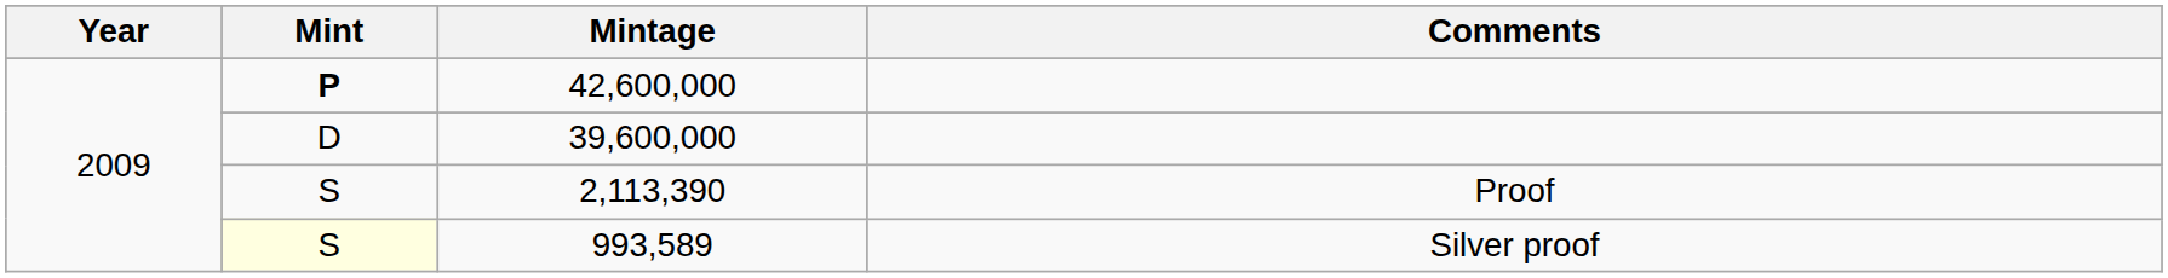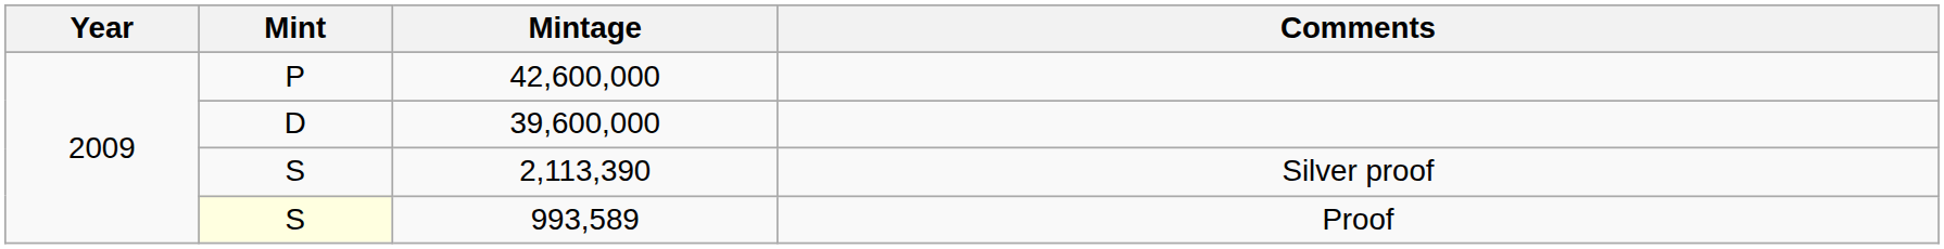42,600,000 | Mint: bold -> normal
2,113,390 | Comments: Proof -> Silver proof
993,589 | Comments: Silver proof -> Proof
